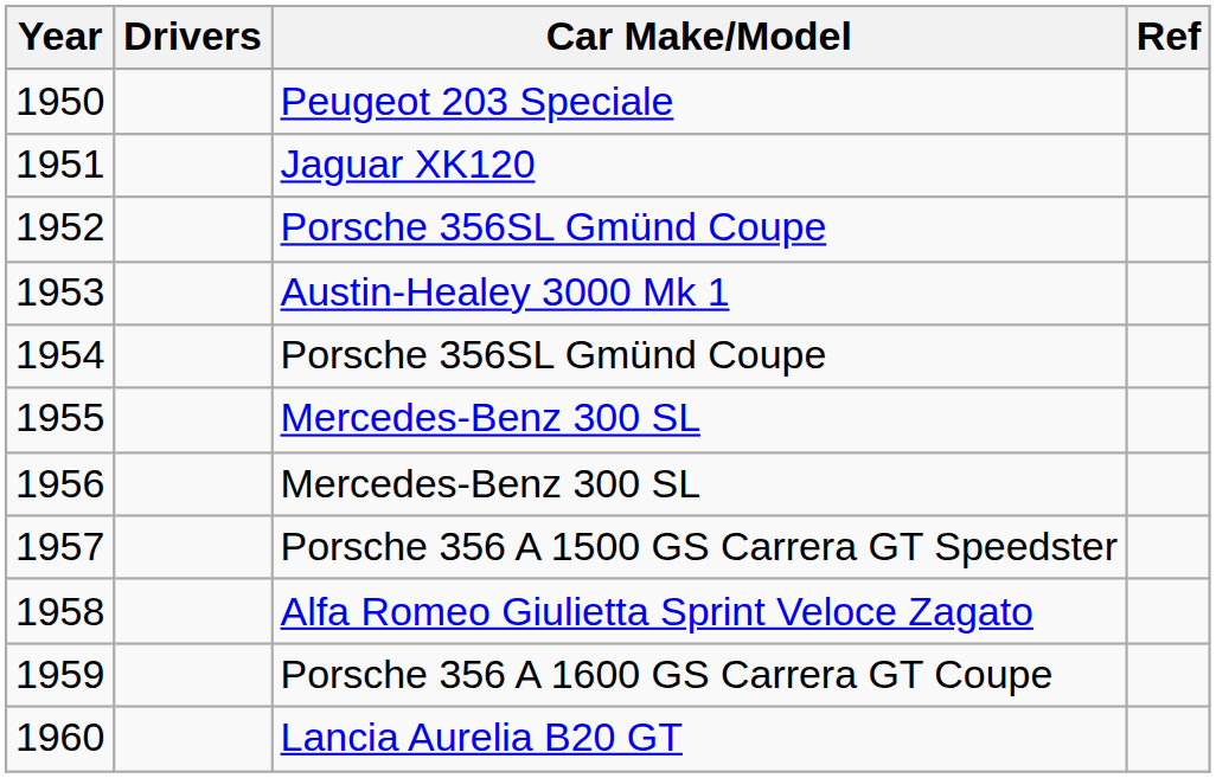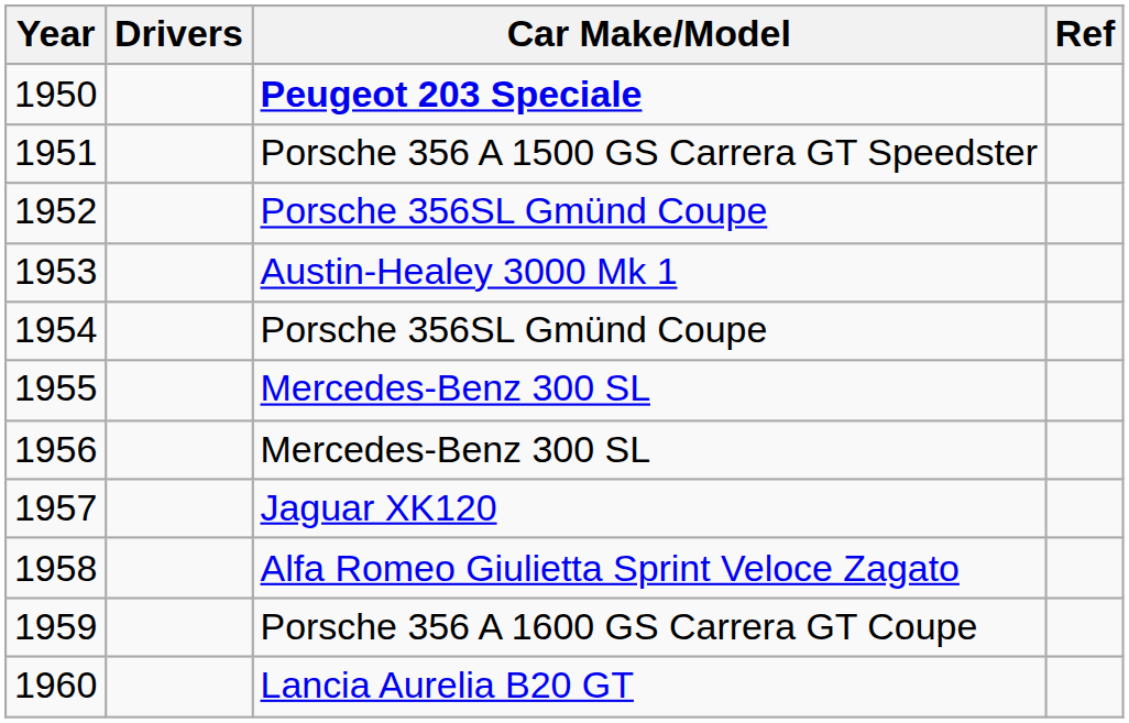1950 | Car Make/Model: normal -> bold
1951 | Car Make/Model: Jaguar XK120 -> Porsche 356 A 1500 GS Carrera GT Speedster
1957 | Car Make/Model: Porsche 356 A 1500 GS Carrera GT Speedster -> Jaguar XK120
